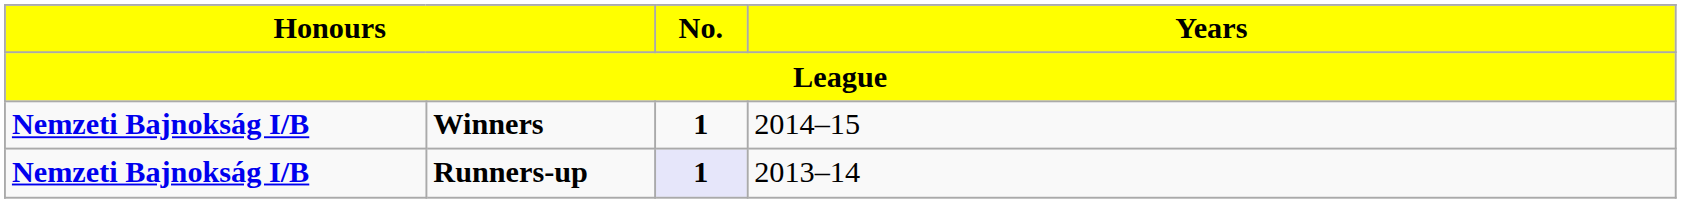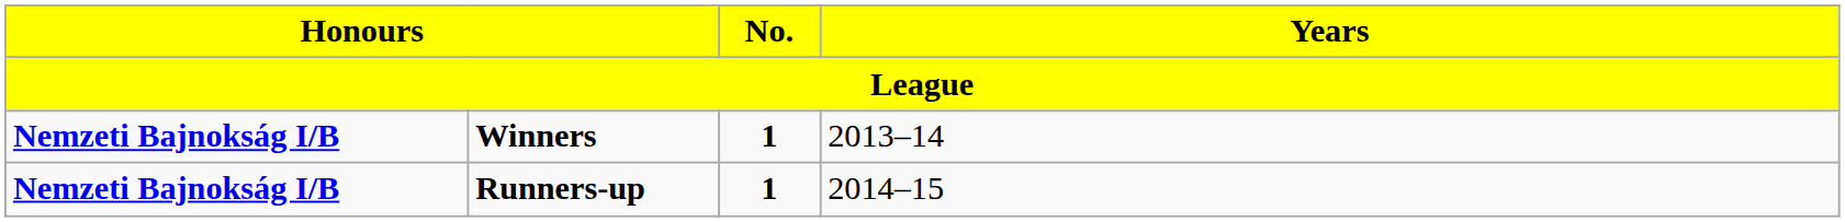Winners | Years: 2014–15 -> 2013–14
Runners-up | No.: lavender background -> no background
Runners-up | Years: 2013–14 -> 2014–15
